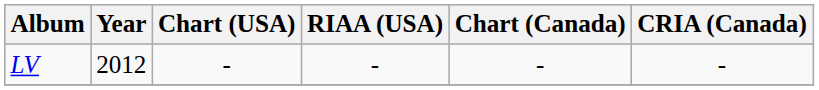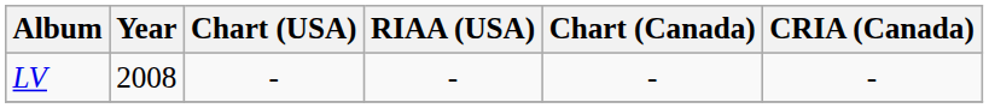LV | Year: 2012 -> 2008
